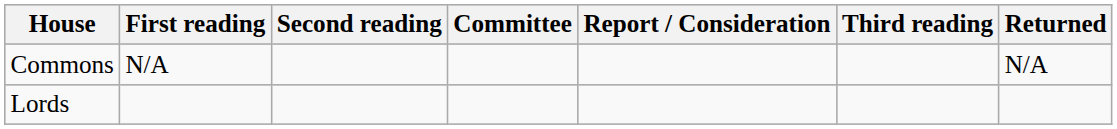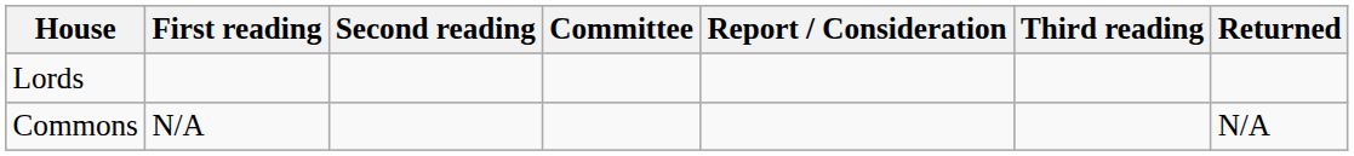rows swapped: Lords <-> Commons
